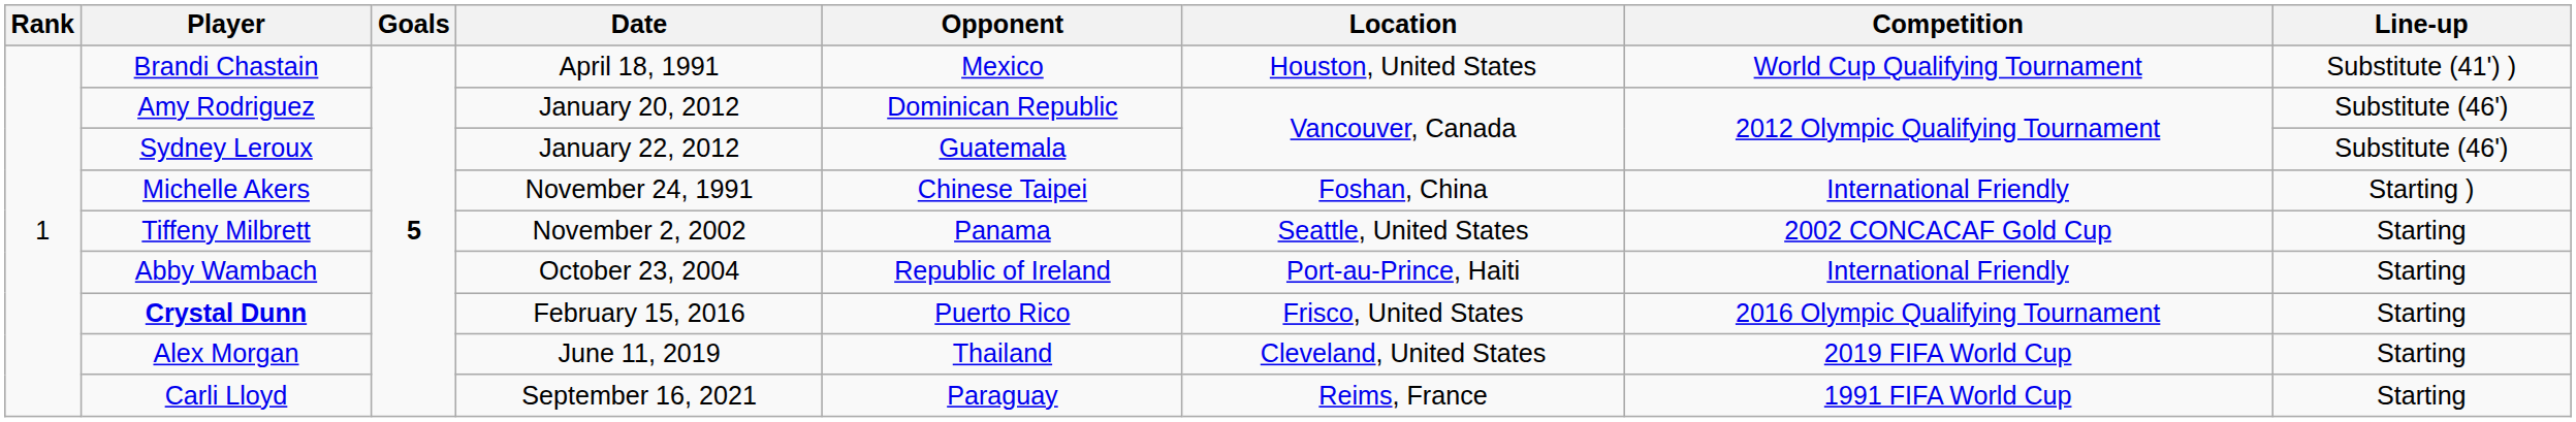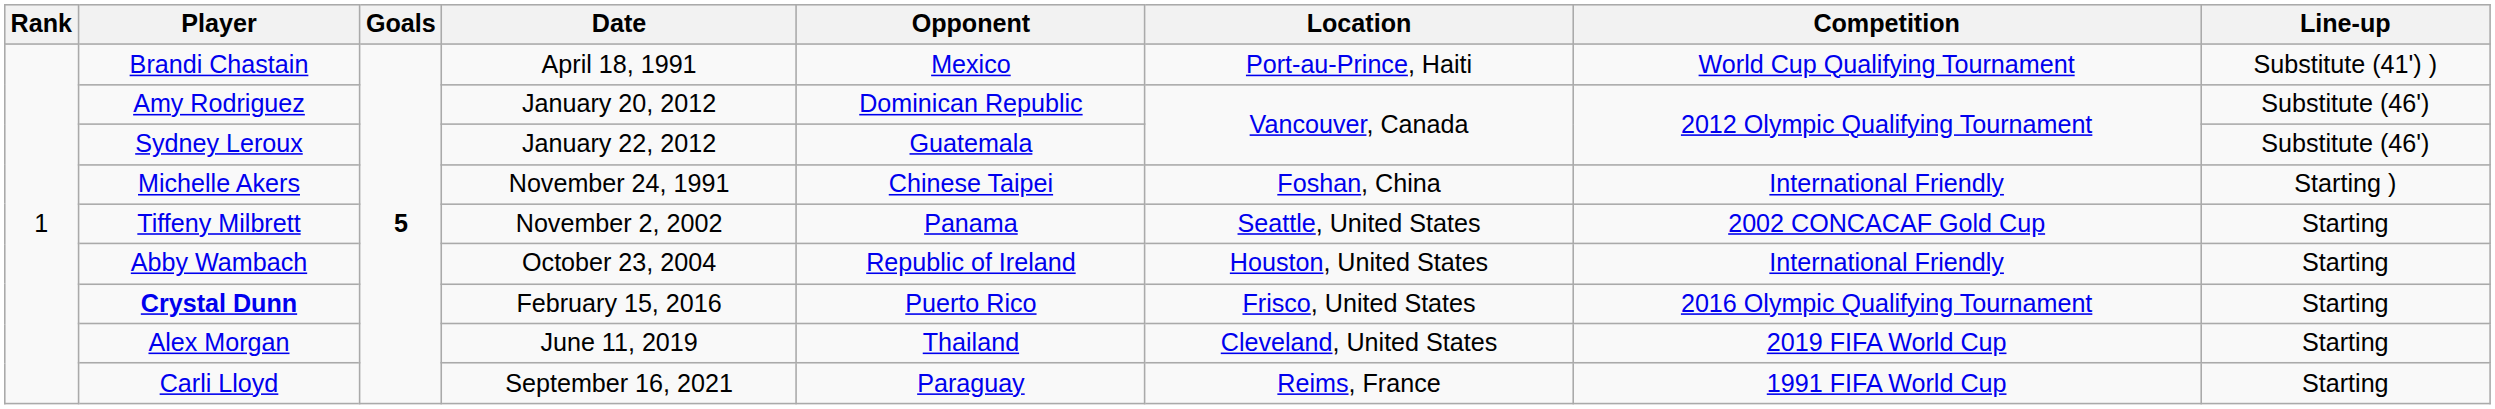Brandi Chastain | Location: Houston, United States -> Port-au-Prince, Haiti
Abby Wambach | Location: Port-au-Prince, Haiti -> Houston, United States
